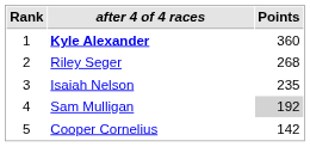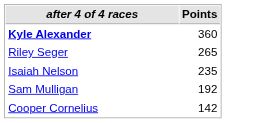- column: Rank | 1 | 2 | 3 | 4 | 5
Riley Seger | Points: 268 -> 265
Sam Mulligan | Points: lightgrey background -> no background
